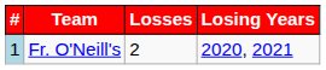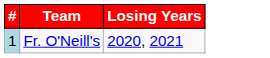- column: Losses | 2
